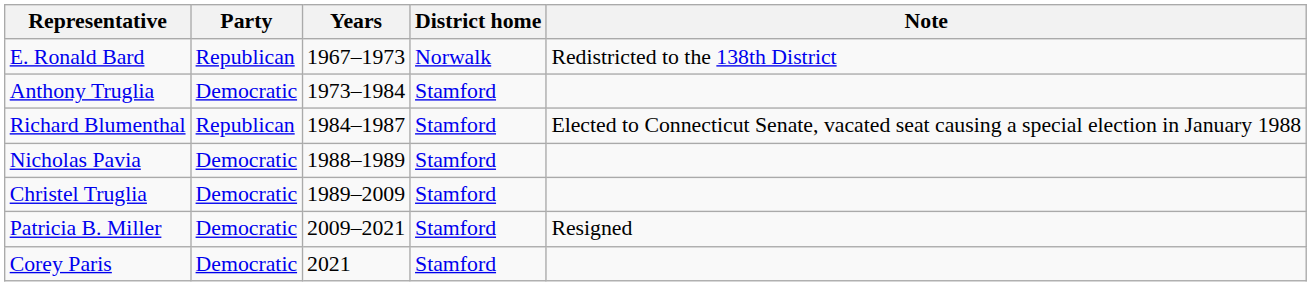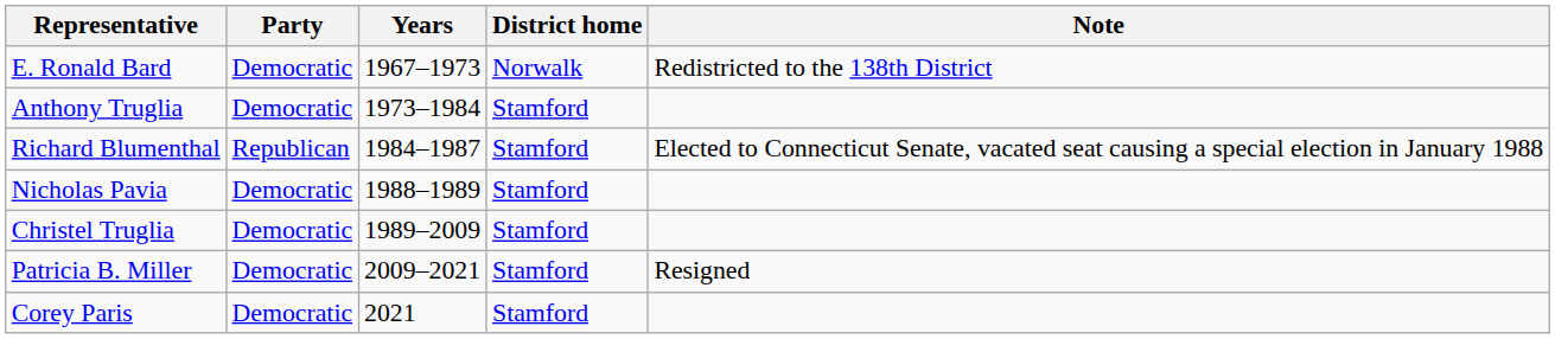E. Ronald Bard | Party: Republican -> Democratic
